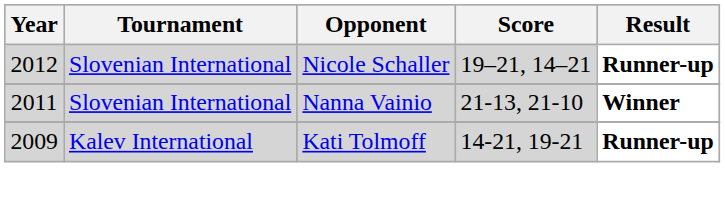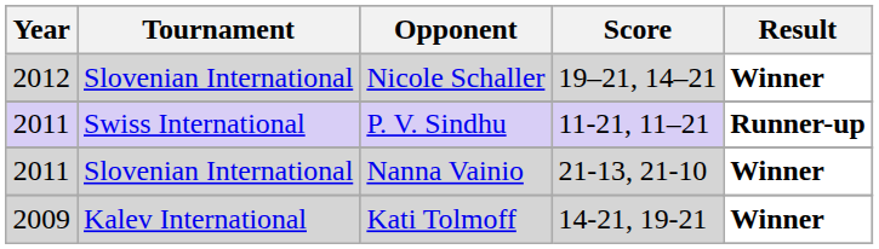Nicole Schaller | Result: Runner-up -> Winner
+ row: 2011 | Swiss International | P. V. Sindhu | 11-21, 11–21 | Runner-up
Kati Tolmoff | Result: Runner-up -> Winner
